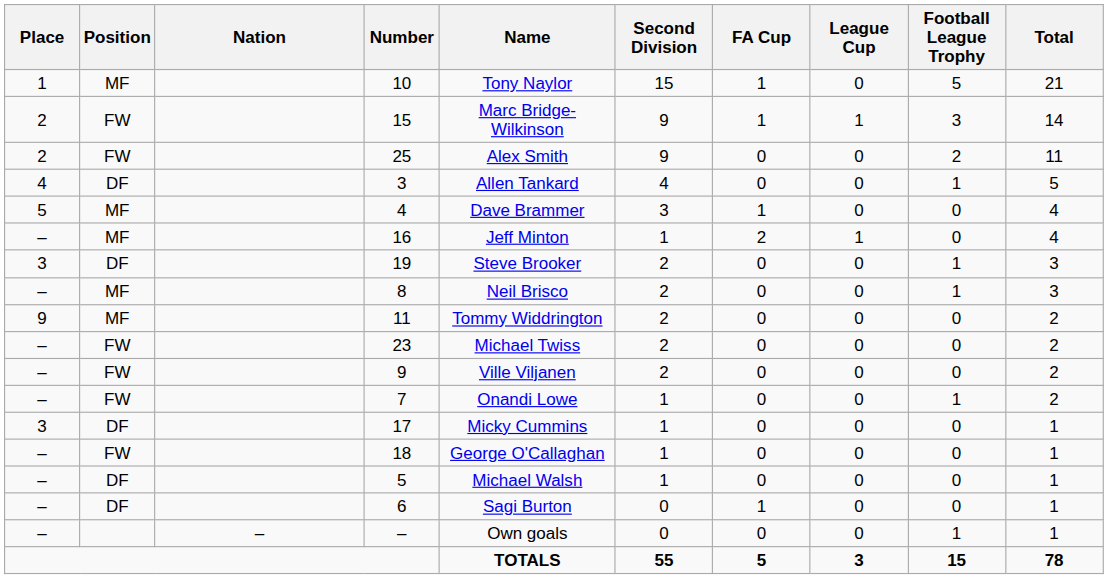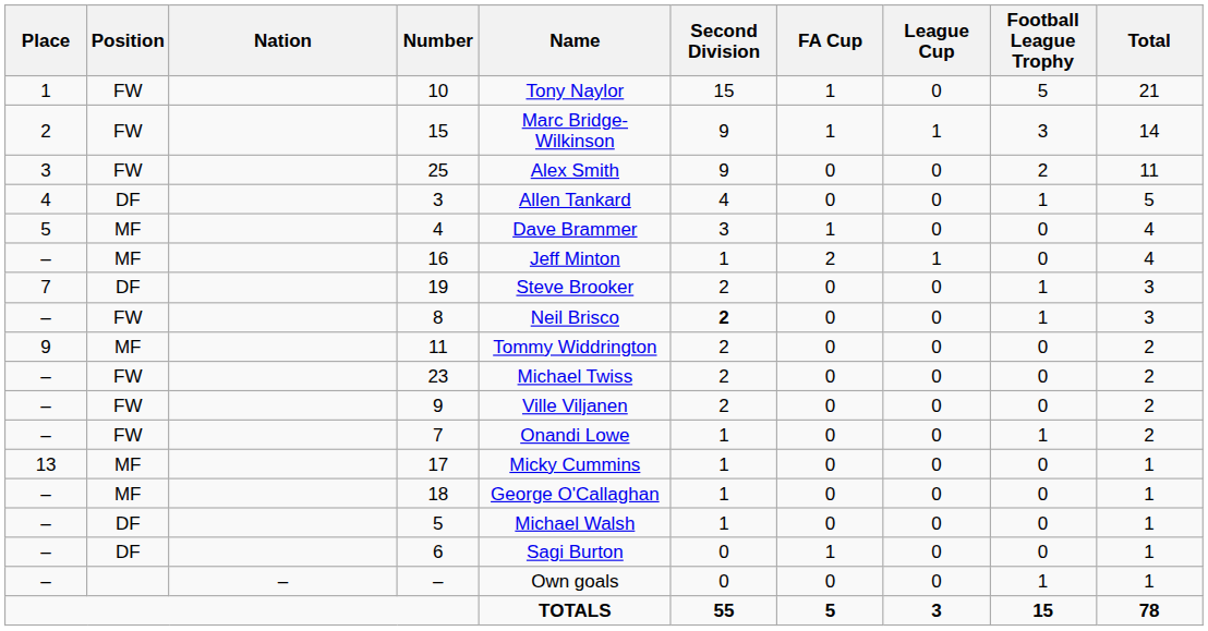10 | Position: MF -> FW
25 | Place: 2 -> 3
19 | Place: 3 -> 7
8 | Position: MF -> FW
8 | Second Division: normal -> bold
17 | Place: 3 -> 13
17 | Position: DF -> MF
18 | Position: FW -> MF
